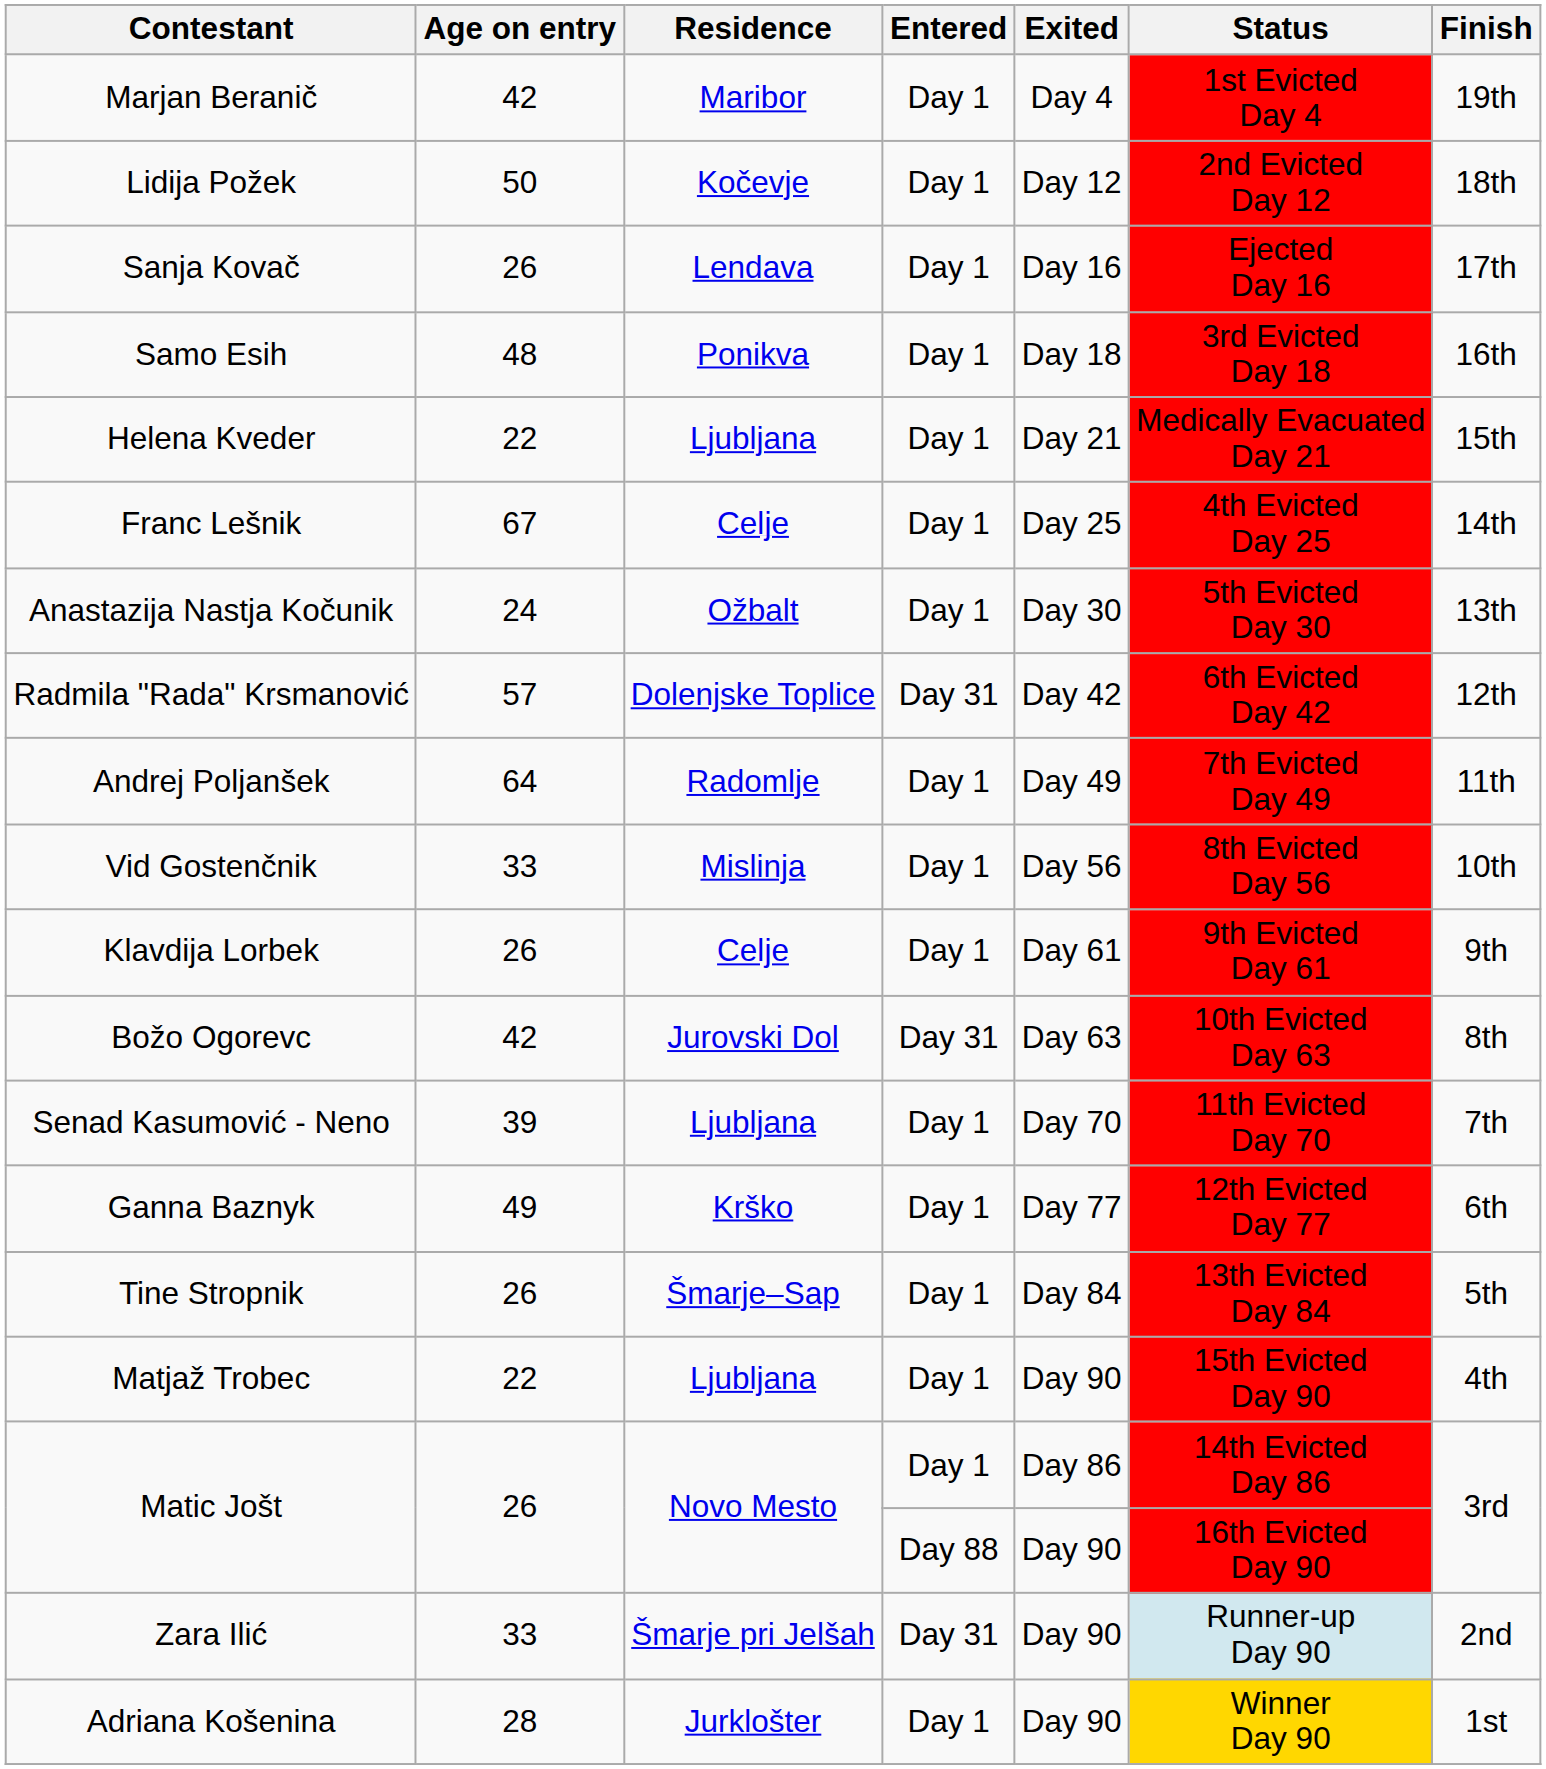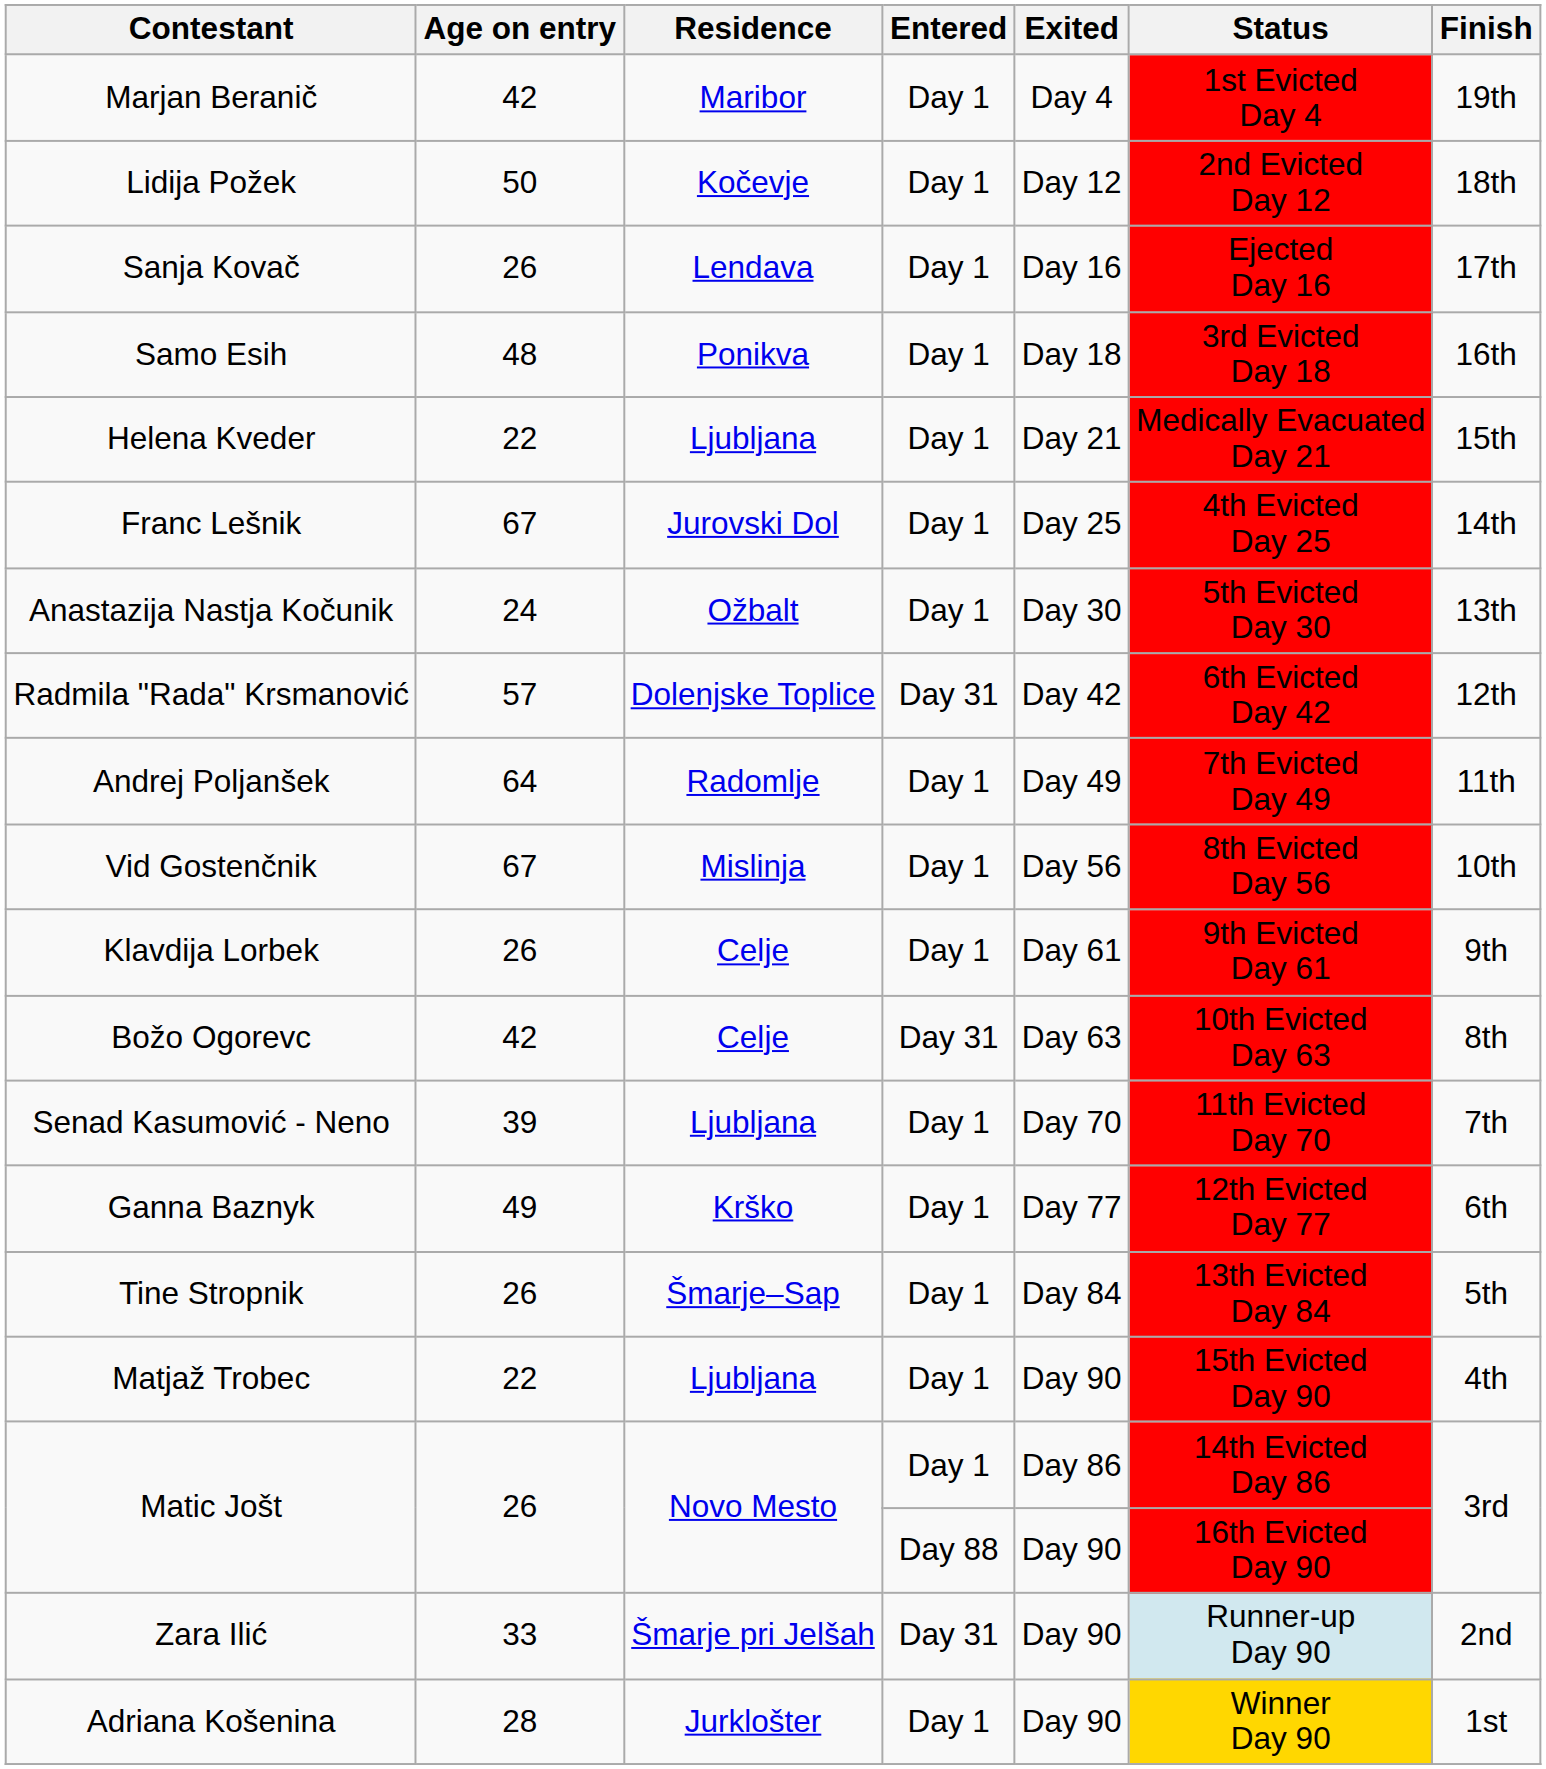Franc Lešnik | Residence: Celje -> Jurovski Dol
Vid Gostenčnik | Age on entry: 33 -> 67
Božo Ogorevc | Residence: Jurovski Dol -> Celje
